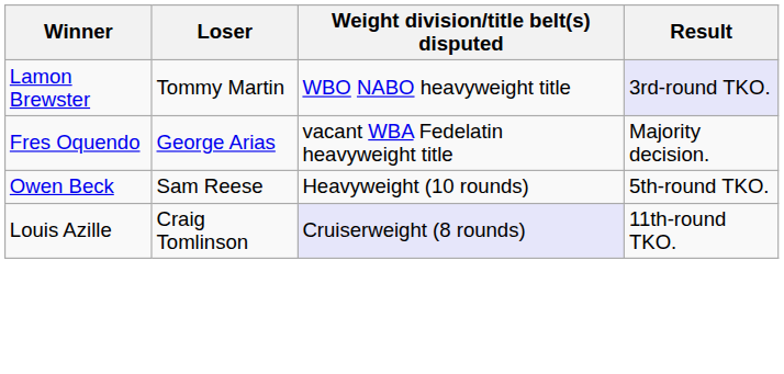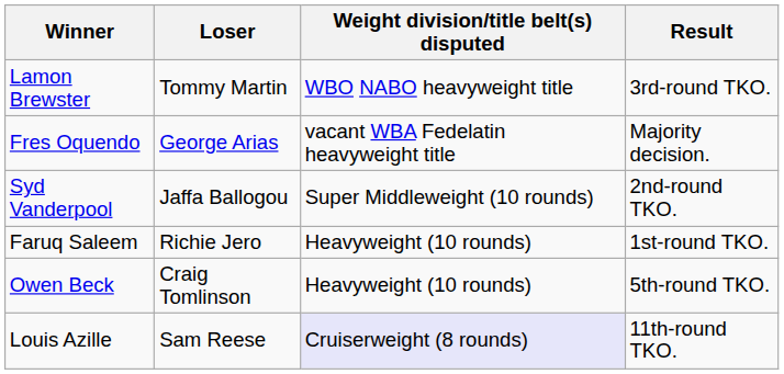Lamon Brewster | Result: lavender background -> no background
+ row: Syd Vanderpool | Jaffa Ballogou | Super Middleweight (10 rounds) | 2nd-round TKO.
+ row: Faruq Saleem | Richie Jero | Heavyweight (10 rounds) | 1st-round TKO.
Owen Beck | Loser: Sam Reese -> Craig Tomlinson
Louis Azille | Loser: Craig Tomlinson -> Sam Reese
